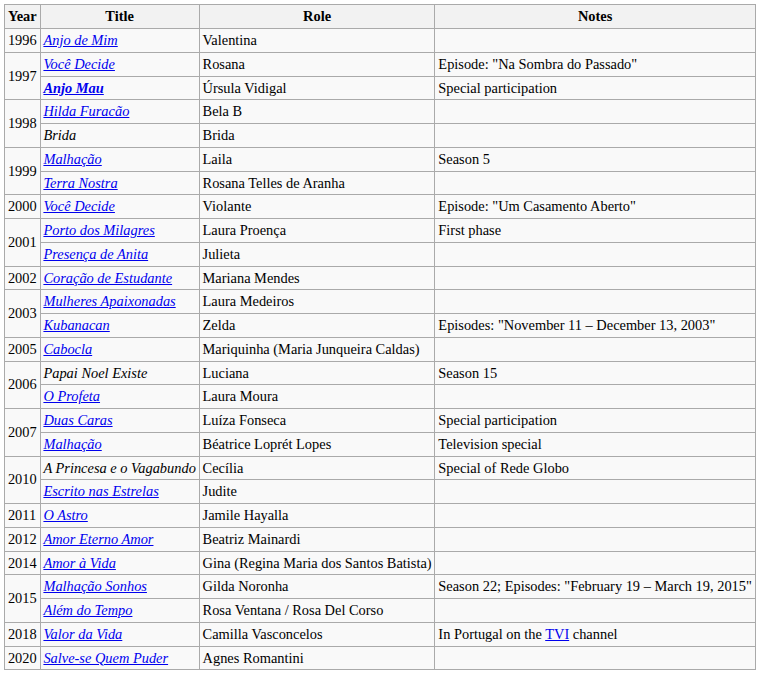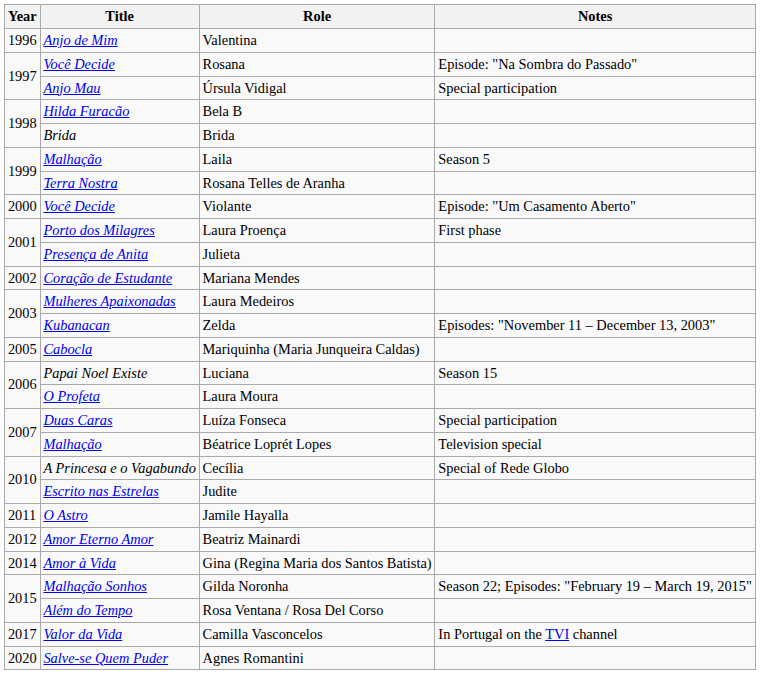Úrsula Vidigal | Title: bold -> normal
Camilla Vasconcelos | Year: 2018 -> 2017
